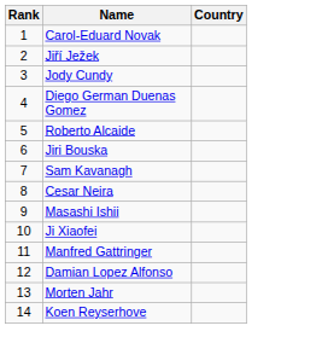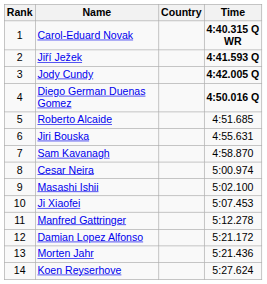+ column: Time | 4:40.315 Q WR | 4:41.593 Q | 4:42.005 Q | 4:50.016 Q | 4:51.685 | 4:55.631 | 4:58.870 | 5:00.974 | 5:02.100 | 5:07.453 | 5:12.278 | 5:21.172 | 5:21.436 | 5:27.624
